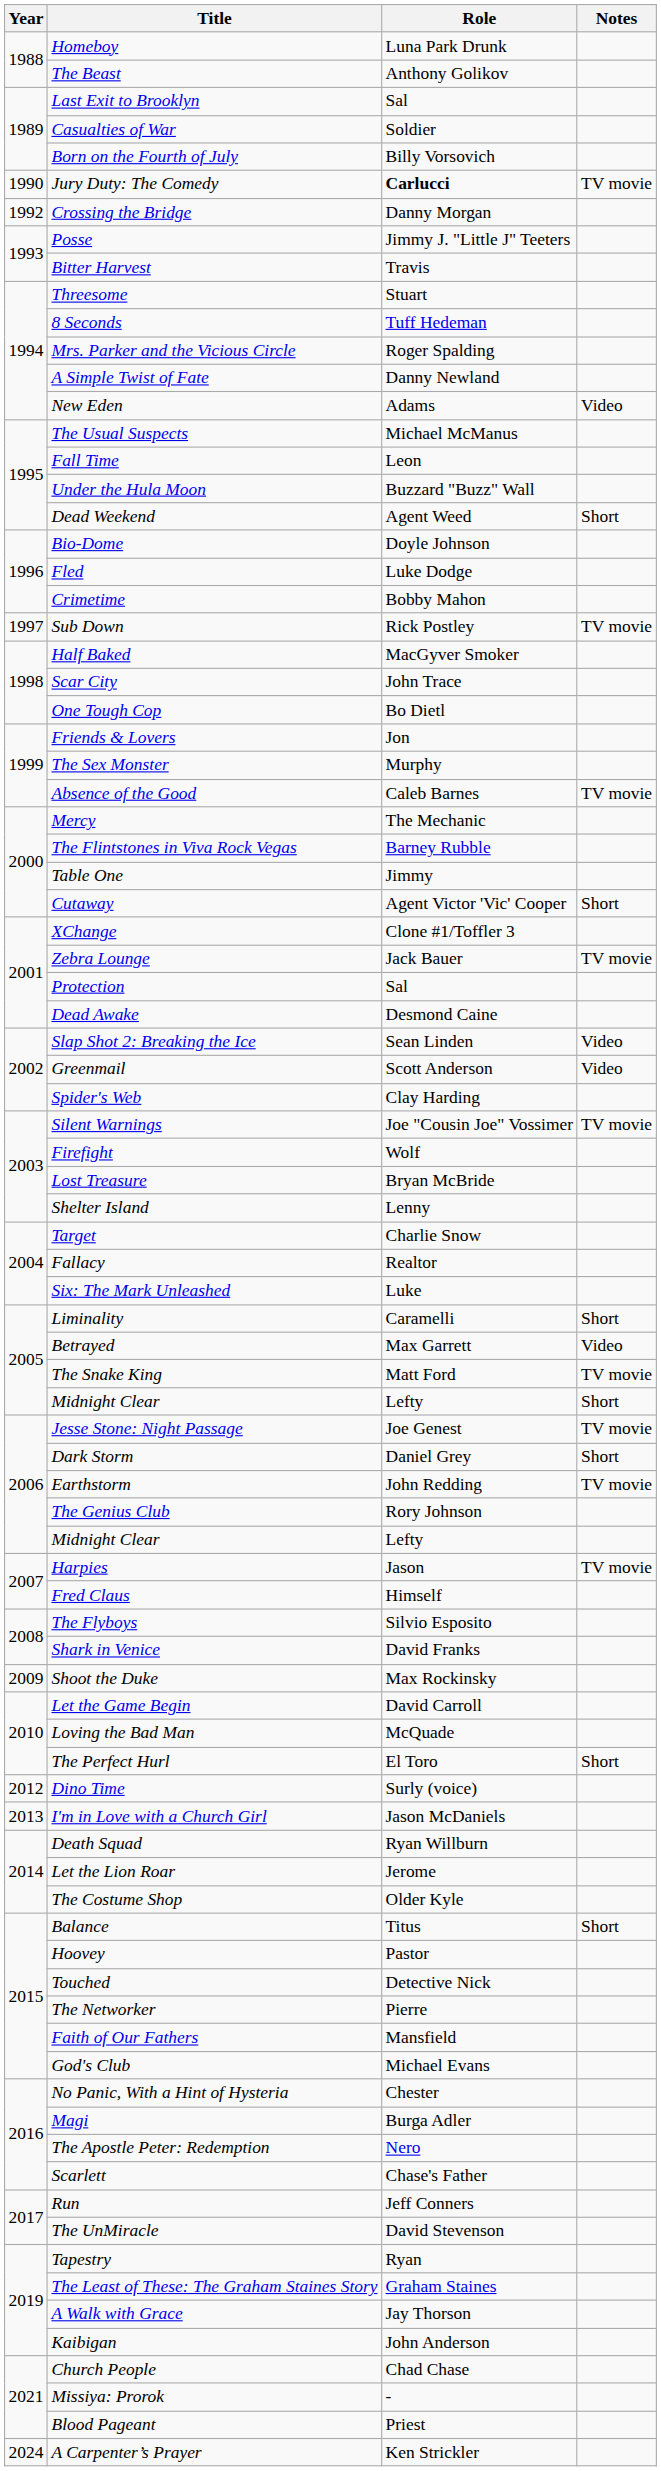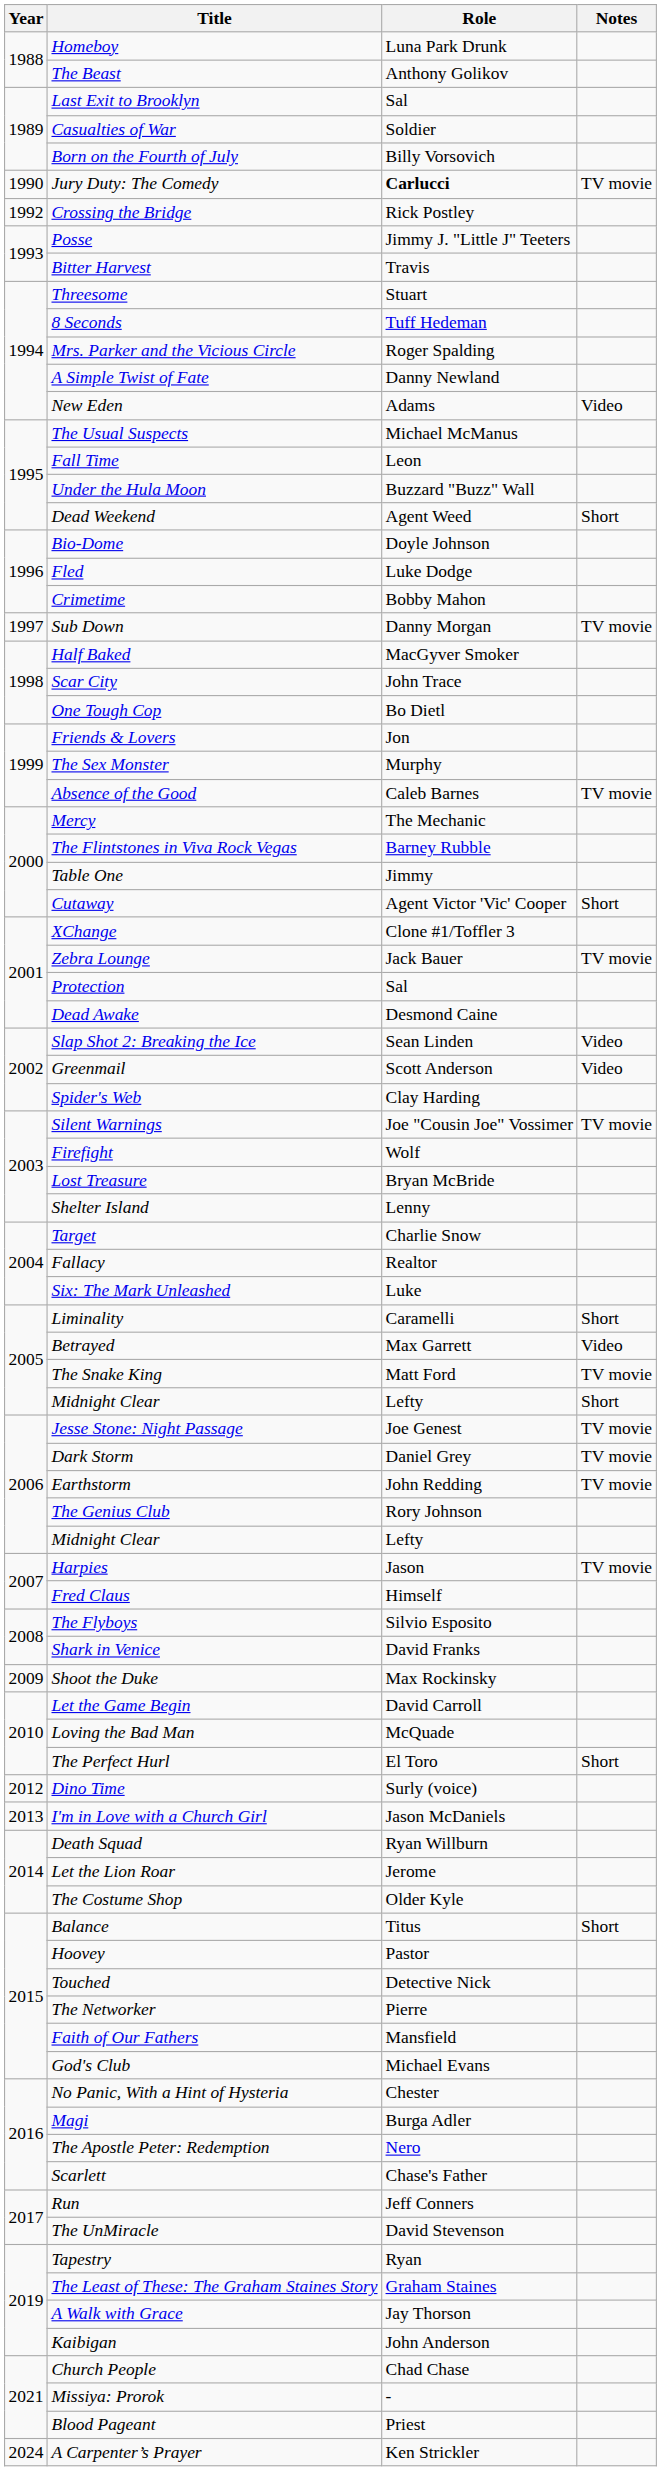Crossing the Bridge | Role: Danny Morgan -> Rick Postley
Sub Down | Role: Rick Postley -> Danny Morgan
Dark Storm | Notes: Short -> TV movie
